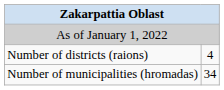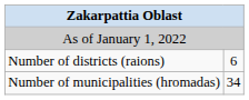Number of districts (raions) | column 2: 4 -> 6
